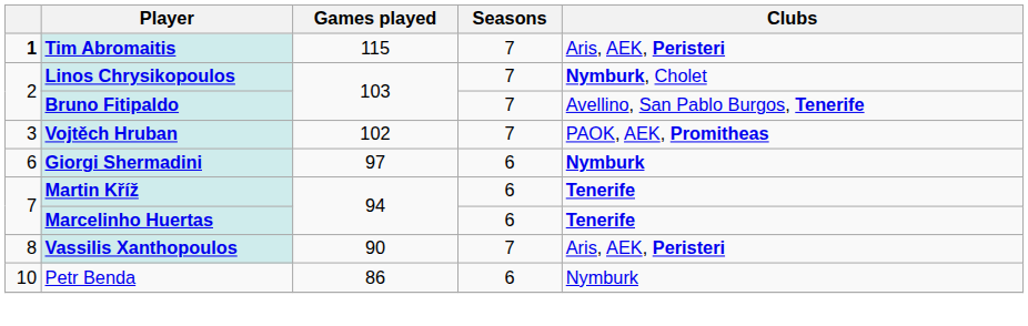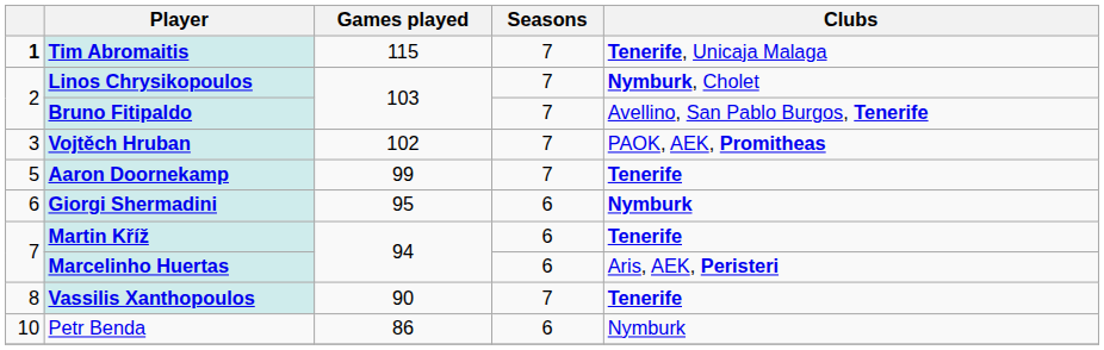Tim Abromaitis | Clubs: Aris, AEK, Peristeri -> Tenerife, Unicaja Malaga
+ row: 5 | Aaron Doornekamp | 99 | 7 | Tenerife
Giorgi Shermadini | Games played: 97 -> 95
Marcelinho Huertas | Clubs: Tenerife -> Aris, AEK, Peristeri
Vassilis Xanthopoulos | Clubs: Aris, AEK, Peristeri -> Tenerife
